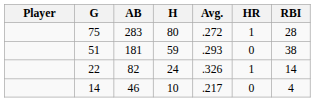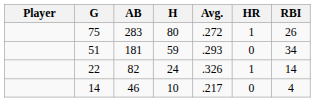75 | RBI: 28 -> 26
51 | RBI: 38 -> 34
